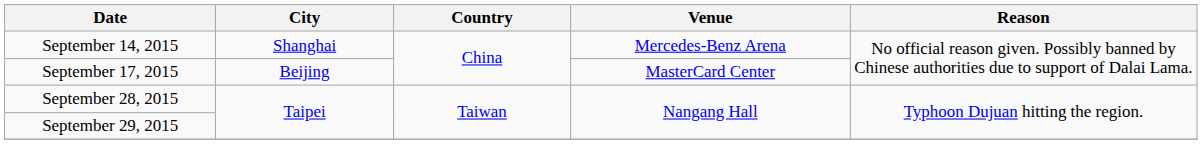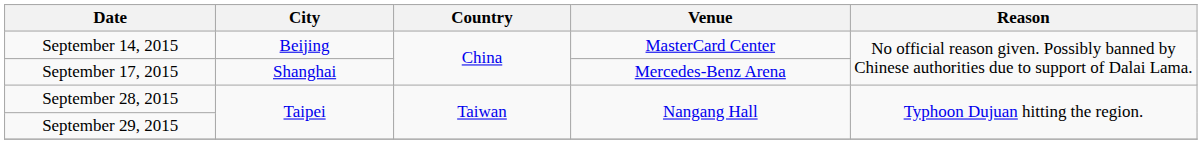September 14, 2015 | City: Shanghai -> Beijing
September 14, 2015 | Venue: Mercedes-Benz Arena -> MasterCard Center
September 17, 2015 | City: Beijing -> Shanghai
September 17, 2015 | Venue: MasterCard Center -> Mercedes-Benz Arena
